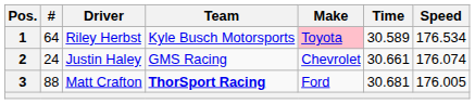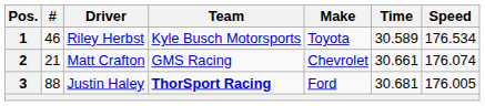1 | #: 64 -> 46
1 | Make: pink background -> no background
2 | #: 24 -> 21
2 | Driver: Justin Haley -> Matt Crafton
3 | Driver: Matt Crafton -> Justin Haley
